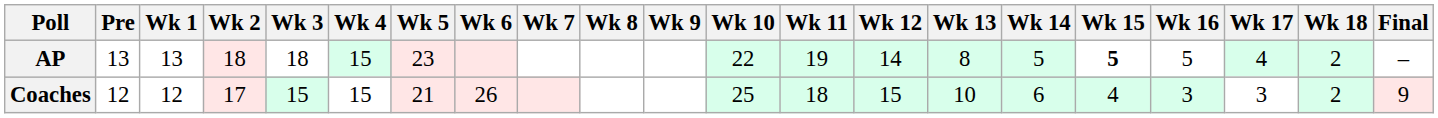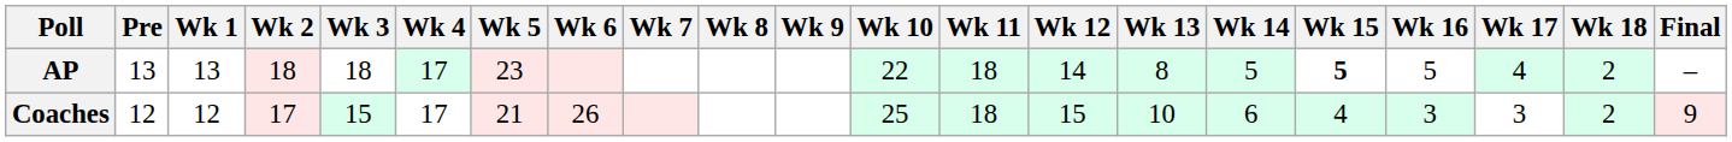AP | Wk 4: 15 -> 17
AP | Wk 11: 19 -> 18
Coaches | Wk 4: 15 -> 17
